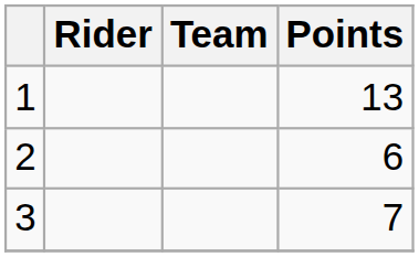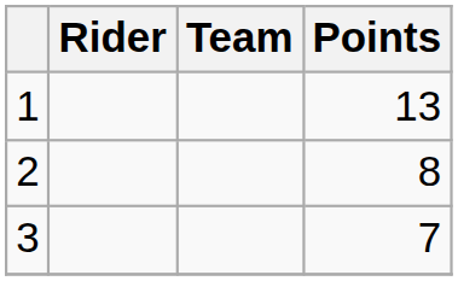2 | Points: 6 -> 8
